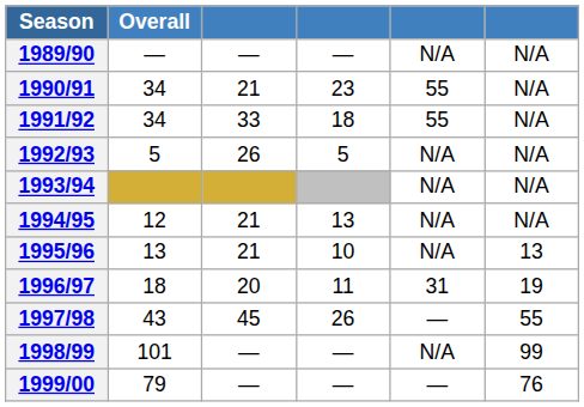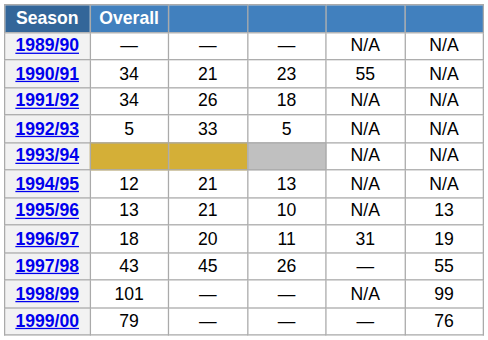1991/92 | column 3: 33 -> 26
1991/92 | column 5: 55 -> N/A
1992/93 | column 3: 26 -> 33
